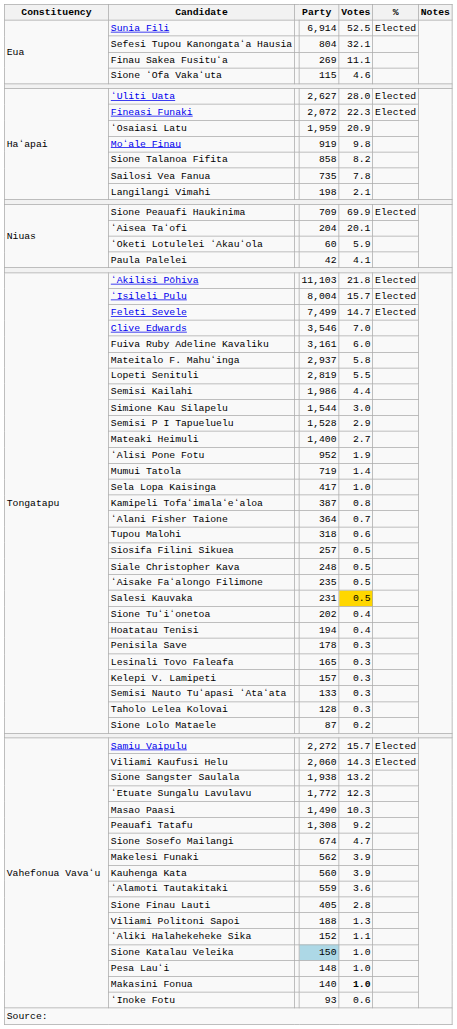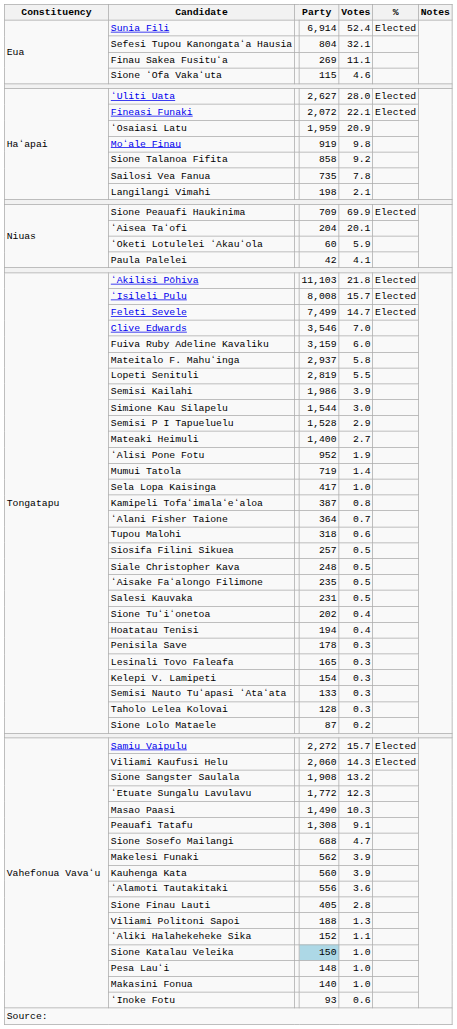Sunia Fili | Votes: 52.5 -> 52.4
Fineasi Funaki | Votes: 22.3 -> 22.1
Sione Talanoa Fifita | Votes: 8.2 -> 9.2
ʻIsileli Pulu | column 4: 8,004 -> 8,008
Fuiva Ruby Adeline Kavaliku | column 4: 3,161 -> 3,159
Semisi Kailahi | Votes: 4.4 -> 3.9
Salesi Kauvaka | Votes: gold background -> no background
Kelepi V. Lamipeti | column 4: 157 -> 154
Sione Sangster Saulala | column 4: 1,938 -> 1,908
Peauafi Tatafu | Votes: 9.2 -> 9.1
Sione Sosefo Mailangi | column 4: 674 -> 688
ʻAlamoti Tautakitaki | column 4: 559 -> 556
Makasini Fonua | Votes: bold -> normal
